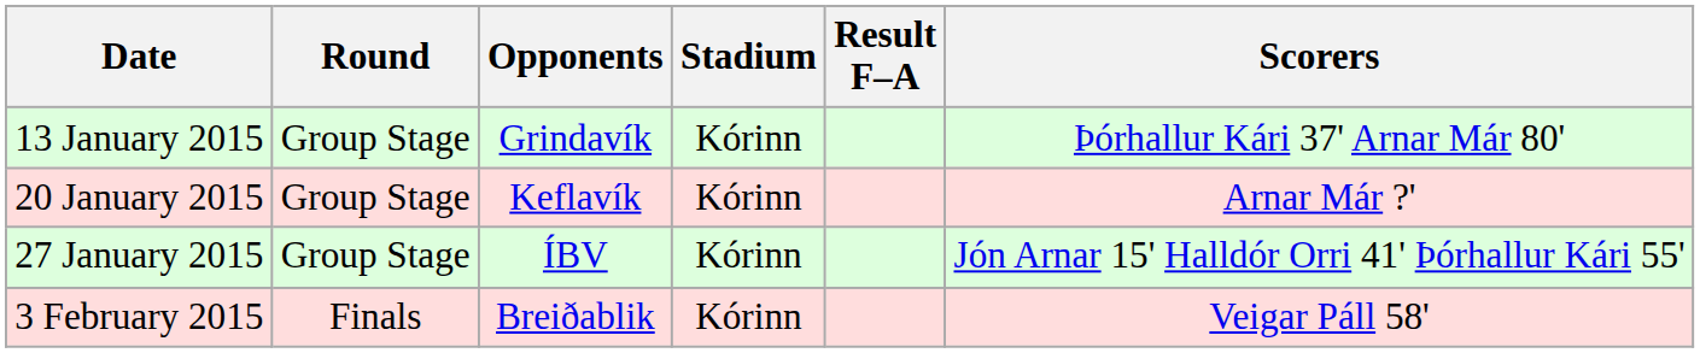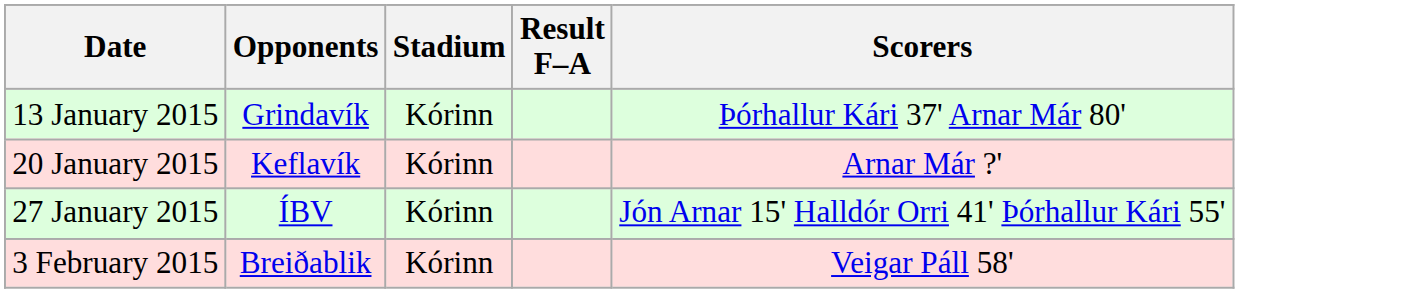- column: Round | Group Stage | Group Stage | Group Stage | Finals
